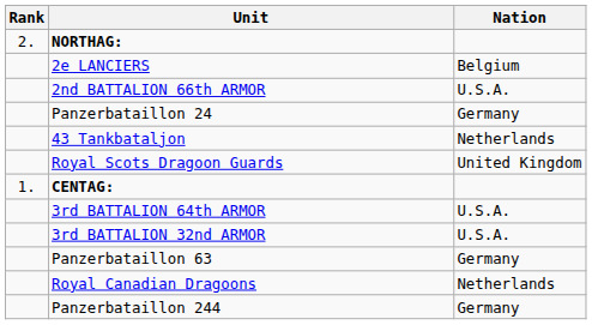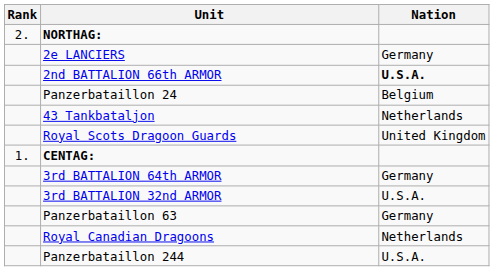2e LANCIERS | Nation: Belgium -> Germany
2nd BATTALION 66th ARMOR | Nation: normal -> bold
Panzerbataillon 24 | Nation: Germany -> Belgium
3rd BATTALION 64th ARMOR | Nation: U.S.A. -> Germany
Panzerbataillon 244 | Nation: Germany -> U.S.A.
